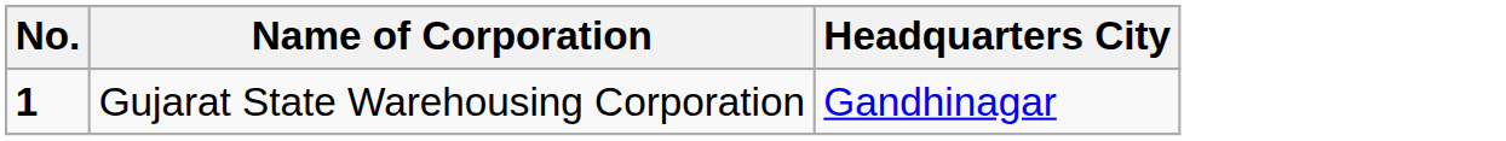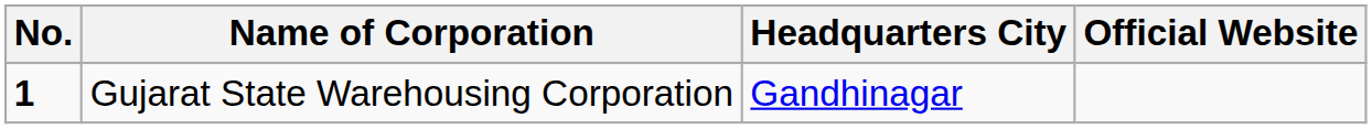+ column: Official Website
